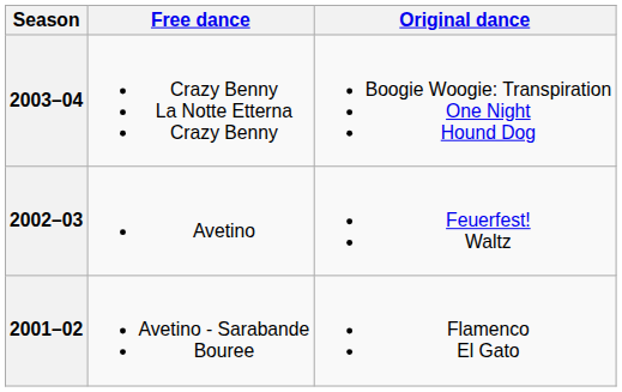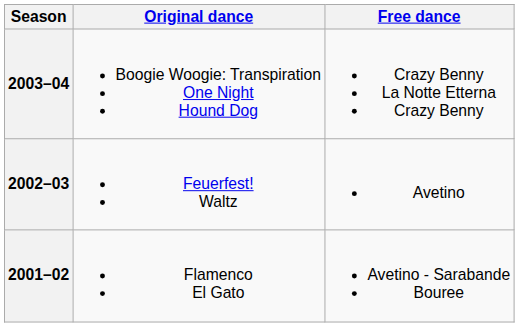columns swapped: Original dance <-> Free dance
